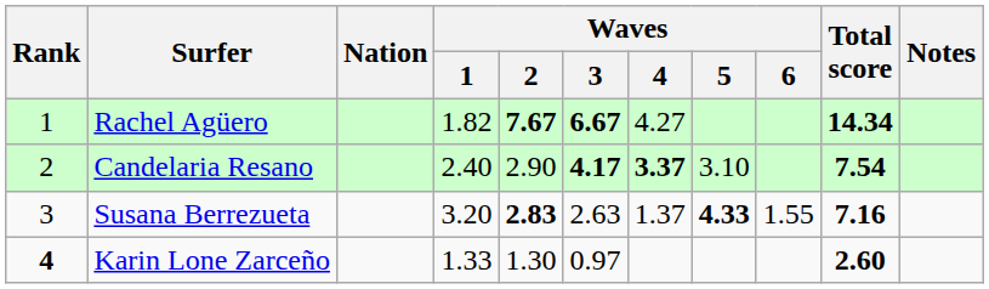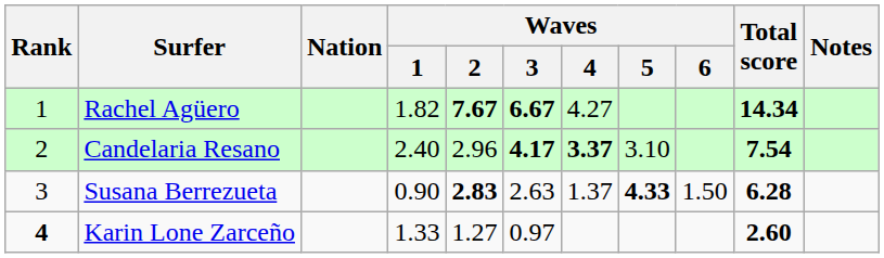Candelaria Resano | Waves / 2: 2.90 -> 2.96
Susana Berrezueta | Waves / 1: 3.20 -> 0.90
Susana Berrezueta | Waves / 6: 1.55 -> 1.50
Susana Berrezueta | Total score: 7.16 -> 6.28
Karin Lone Zarceño | Waves / 2: 1.30 -> 1.27
